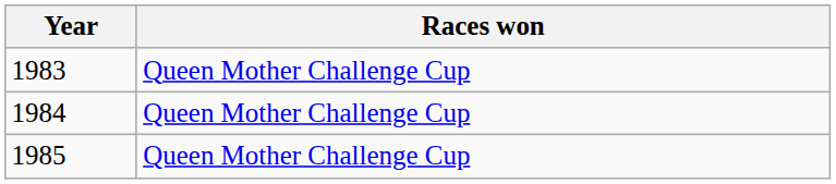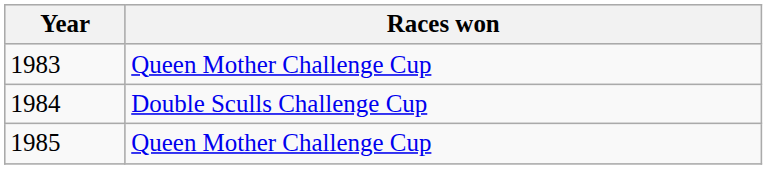1984 | Races won: Queen Mother Challenge Cup -> Double Sculls Challenge Cup
